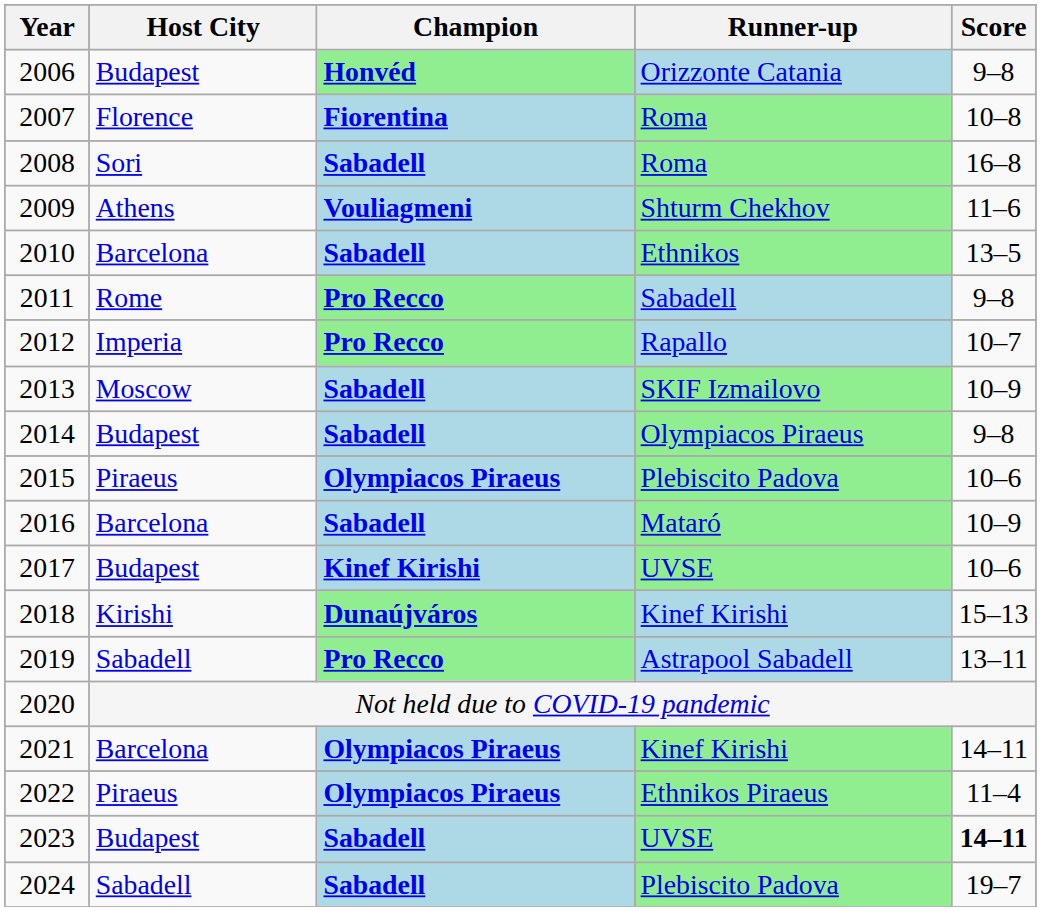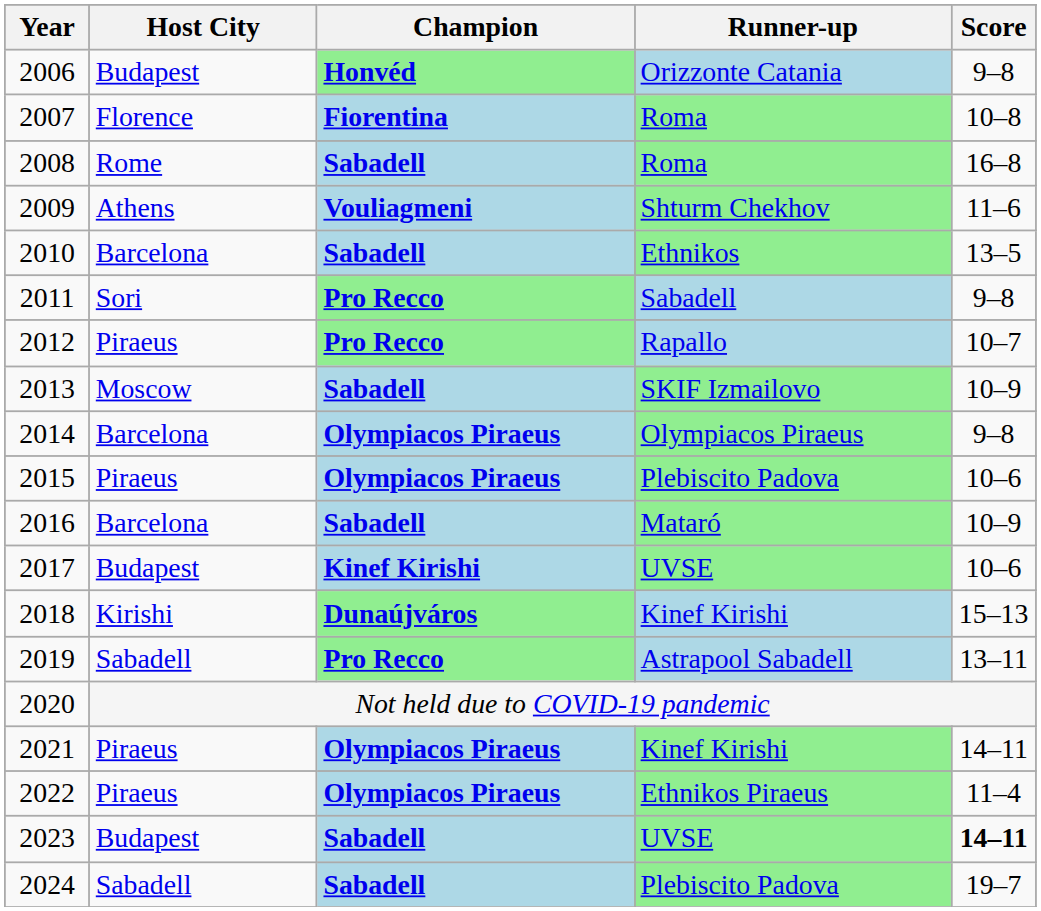2008 | Host City: Sori -> Rome
2011 | Host City: Rome -> Sori
2012 | Host City: Imperia -> Piraeus
2014 | Host City: Budapest -> Barcelona
2014 | Champion: Sabadell -> Olympiacos Piraeus
2021 | Host City: Barcelona -> Piraeus
